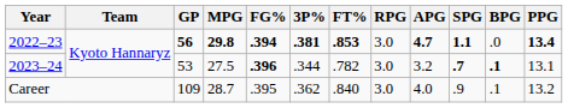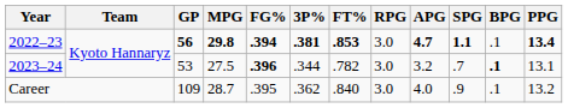2022–23 | BPG: .0 -> .1
2023–24 | SPG: bold -> normal
